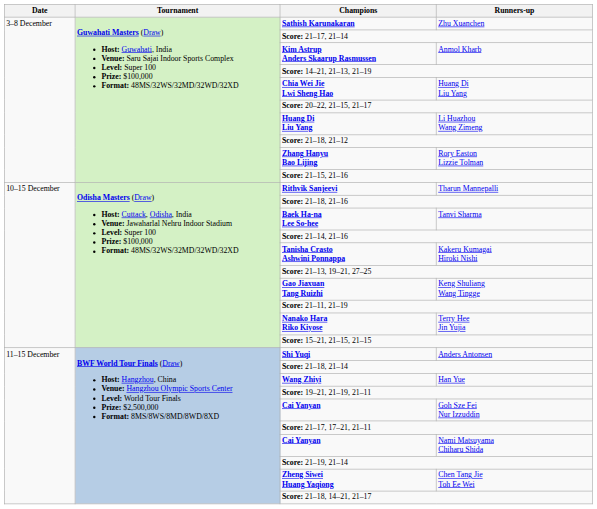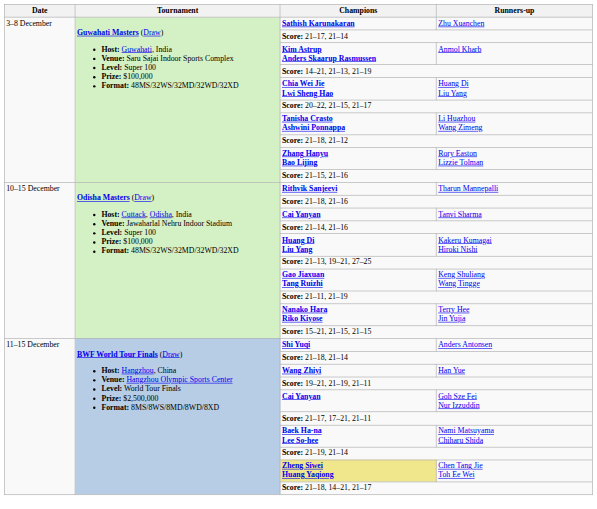Li Huazhou Wang Zimeng | Champions: Huang Di Liu Yang -> Tanisha Crasto Ashwini Ponnappa
Tanvi Sharma | Champions: Baek Ha-na Lee So-hee -> Cai Yanyan
Kakeru Kumagai Hiroki Nishi | Champions: Tanisha Crasto Ashwini Ponnappa -> Huang Di Liu Yang
Nami Matsuyama Chiharu Shida | Champions: Cai Yanyan -> Baek Ha-na Lee So-hee
Chen Tang Jie Toh Ee Wei | Champions: no background -> khaki background
